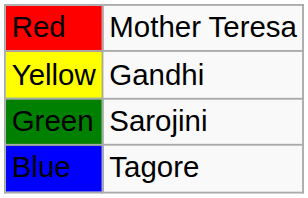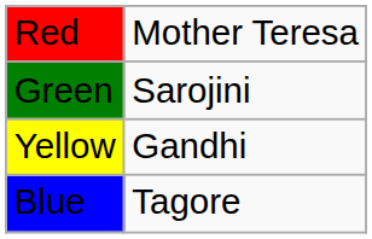rows swapped: Yellow <-> Green
